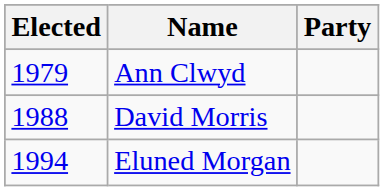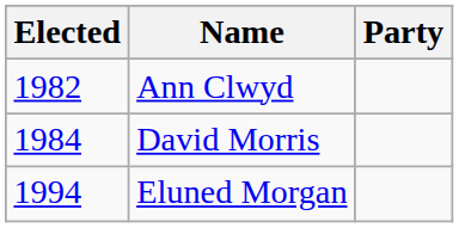Ann Clwyd | Elected: 1979 -> 1982
David Morris | Elected: 1988 -> 1984
